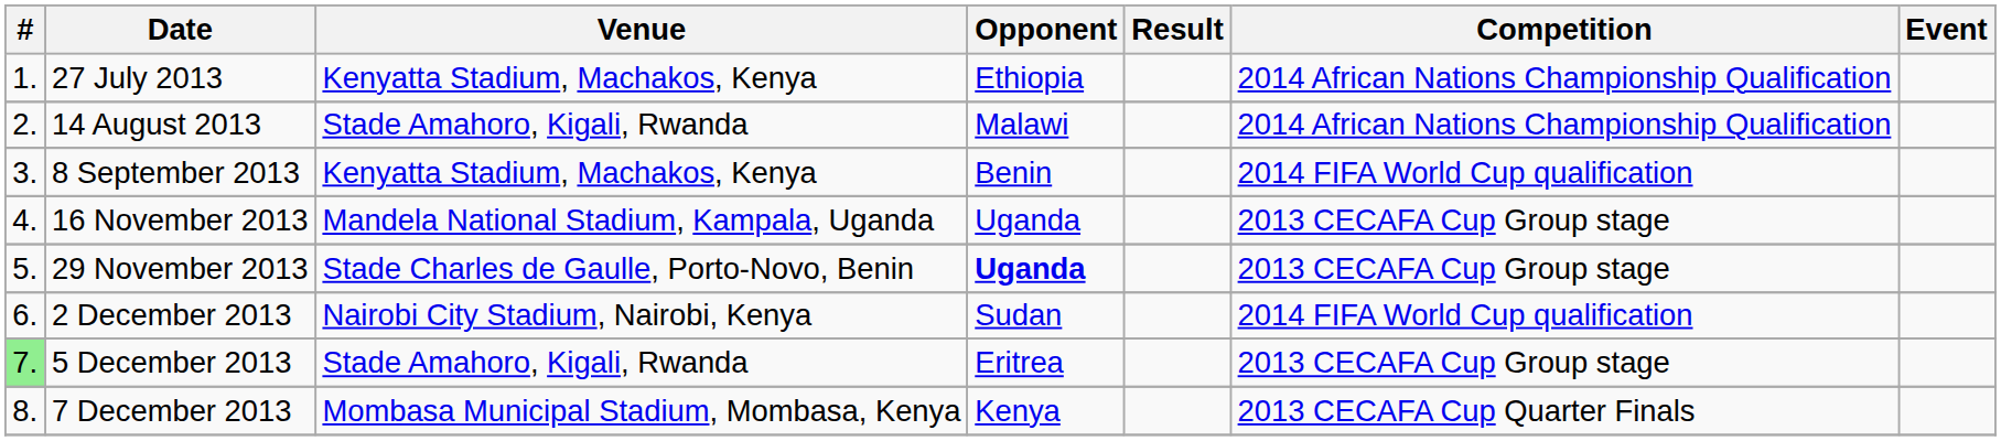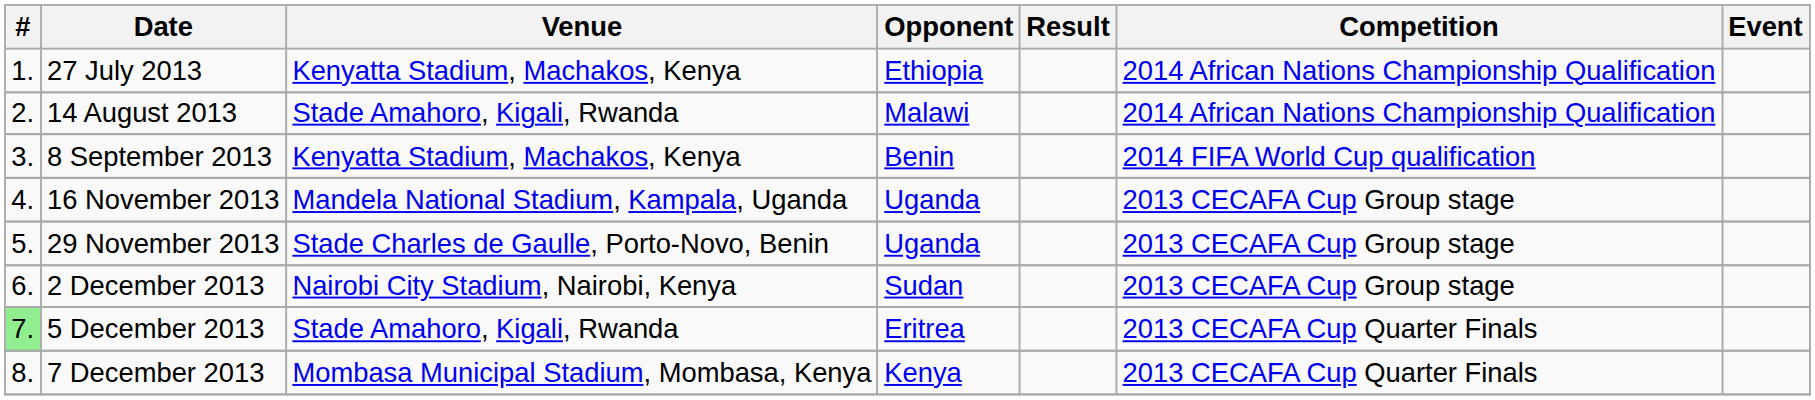29 November 2013 | Opponent: bold -> normal
2 December 2013 | Competition: 2014 FIFA World Cup qualification -> 2013 CECAFA Cup Group stage
5 December 2013 | Competition: 2013 CECAFA Cup Group stage -> 2013 CECAFA Cup Quarter Finals
